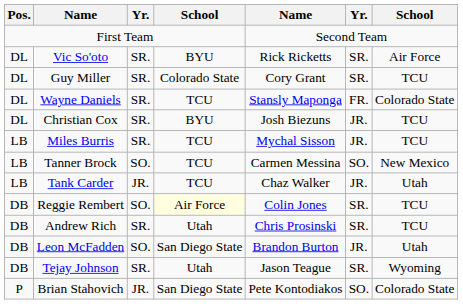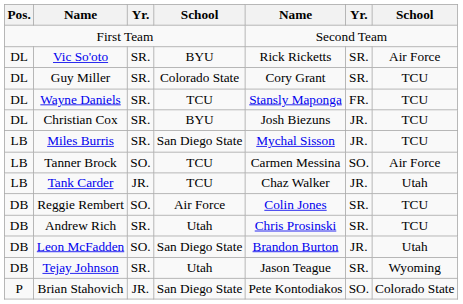Wayne Daniels | column 7: Colorado State -> TCU
Miles Burris | column 4: TCU -> San Diego State
Tanner Brock | column 7: New Mexico -> Air Force
Reggie Rembert | column 4: lightyellow background -> no background
